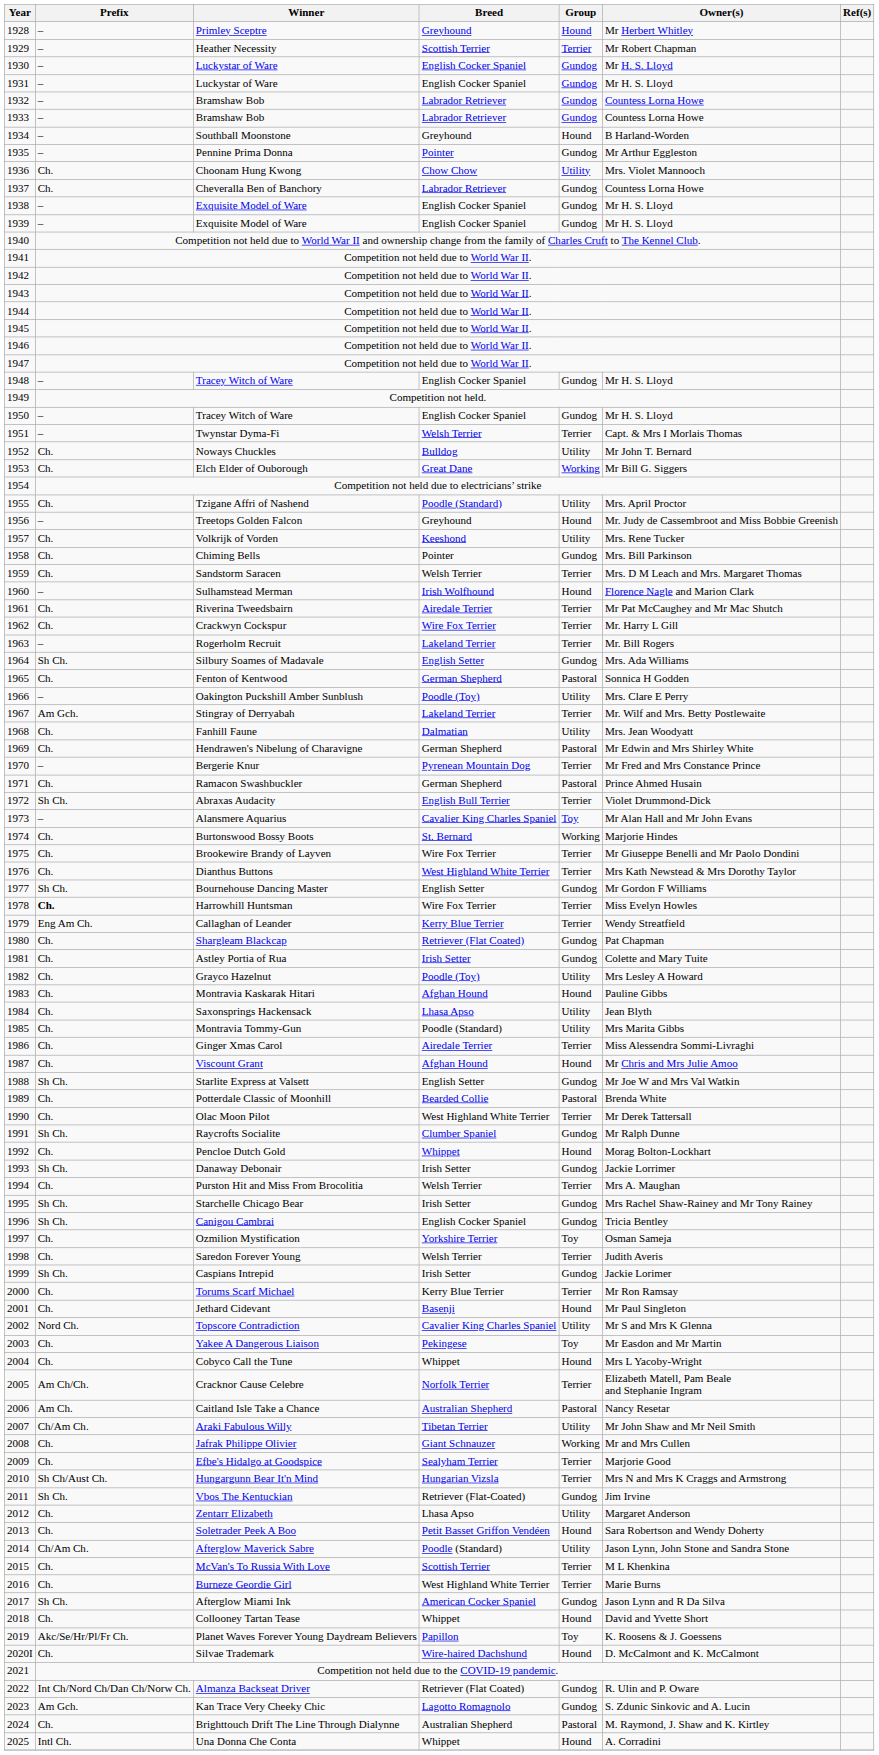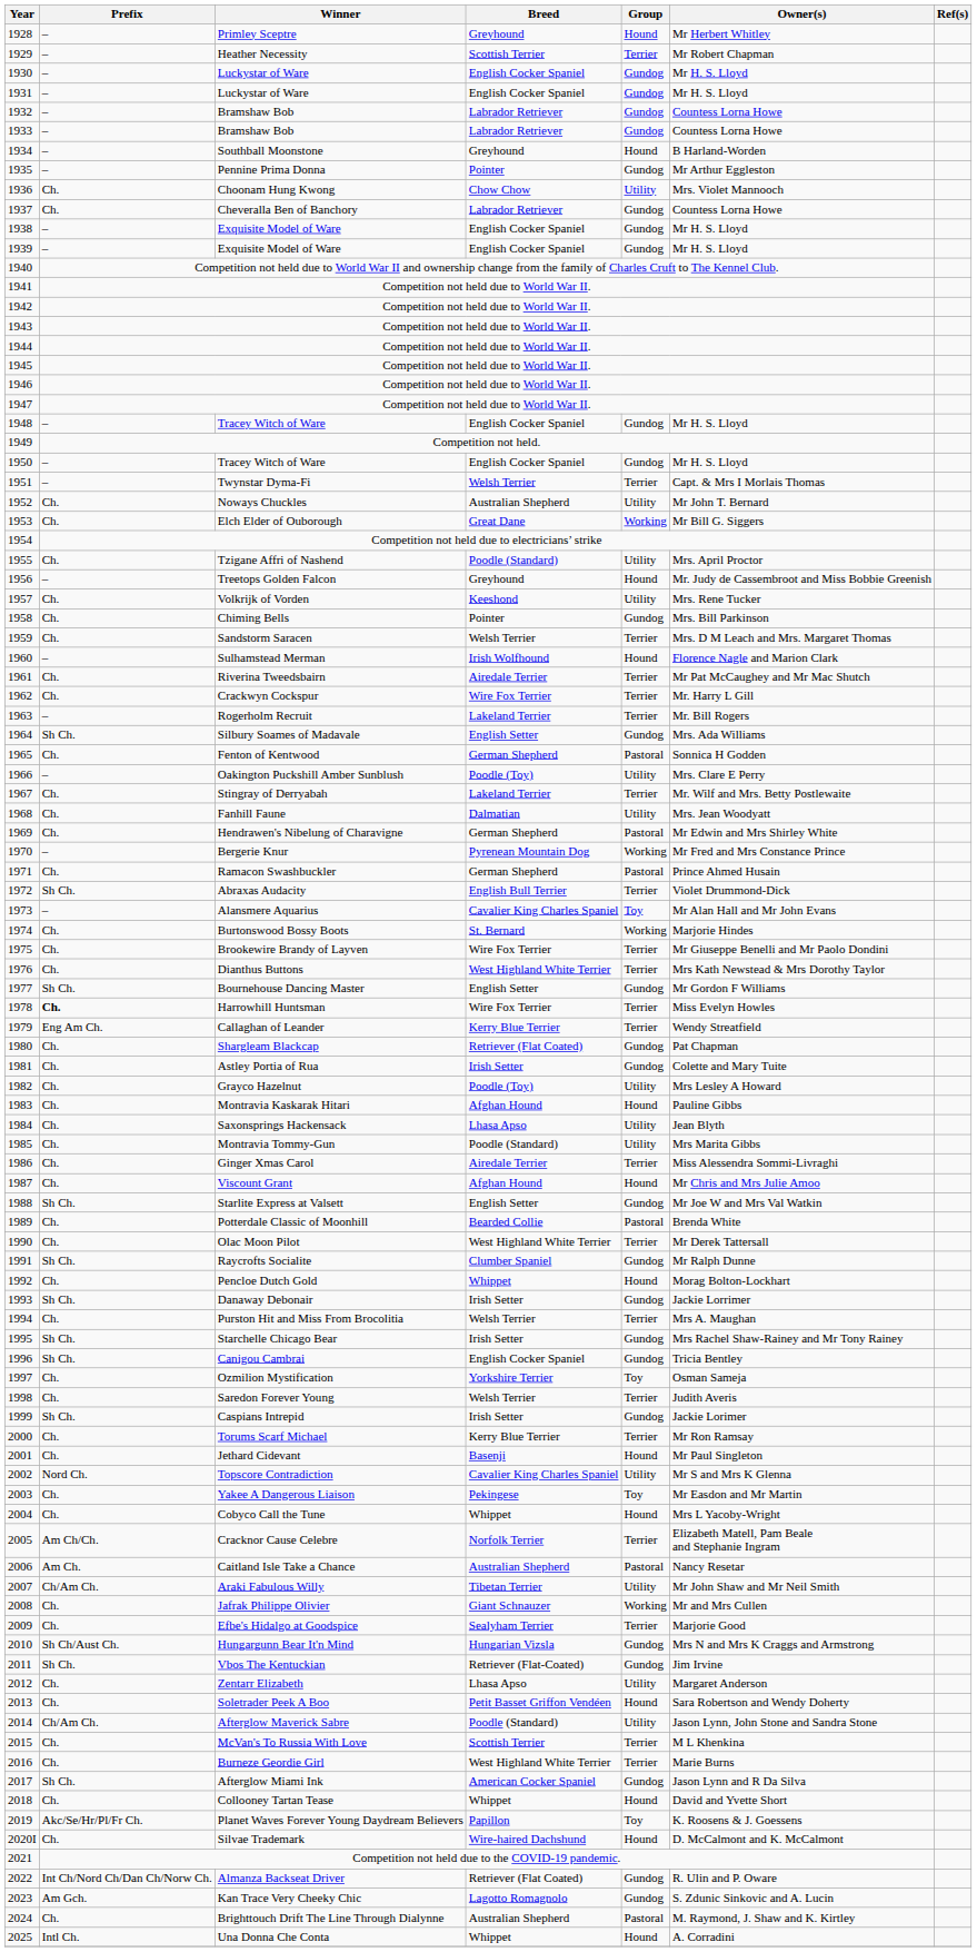1952 | Breed: Bulldog -> Australian Shepherd
1967 | Prefix: Am Gch. -> Ch.
1970 | Group: Terrier -> Working
2010 | Group: Terrier -> Gundog
